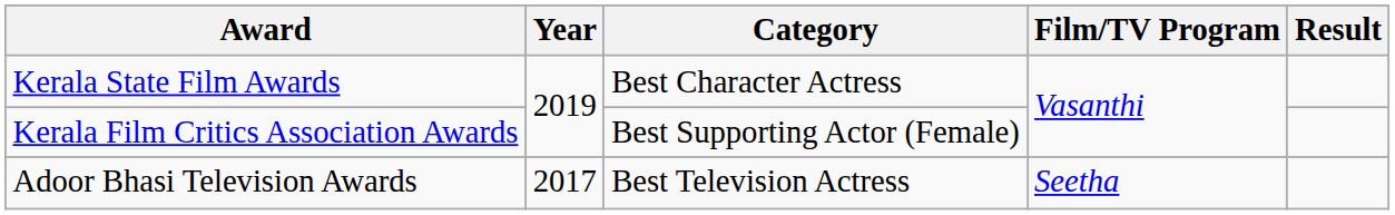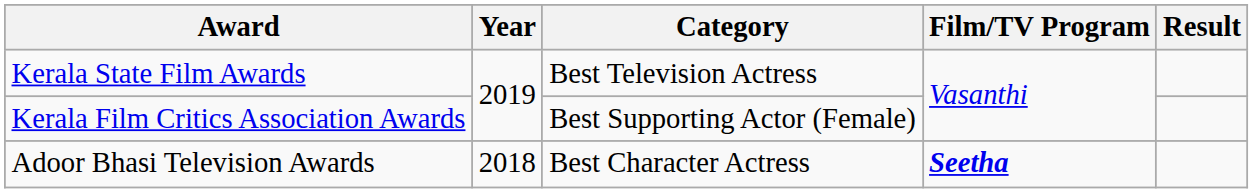Kerala State Film Awards | Category: Best Character Actress -> Best Television Actress
Adoor Bhasi Television Awards | Year: 2017 -> 2018
Adoor Bhasi Television Awards | Category: Best Television Actress -> Best Character Actress
Adoor Bhasi Television Awards | Film/TV Program: normal -> bold
